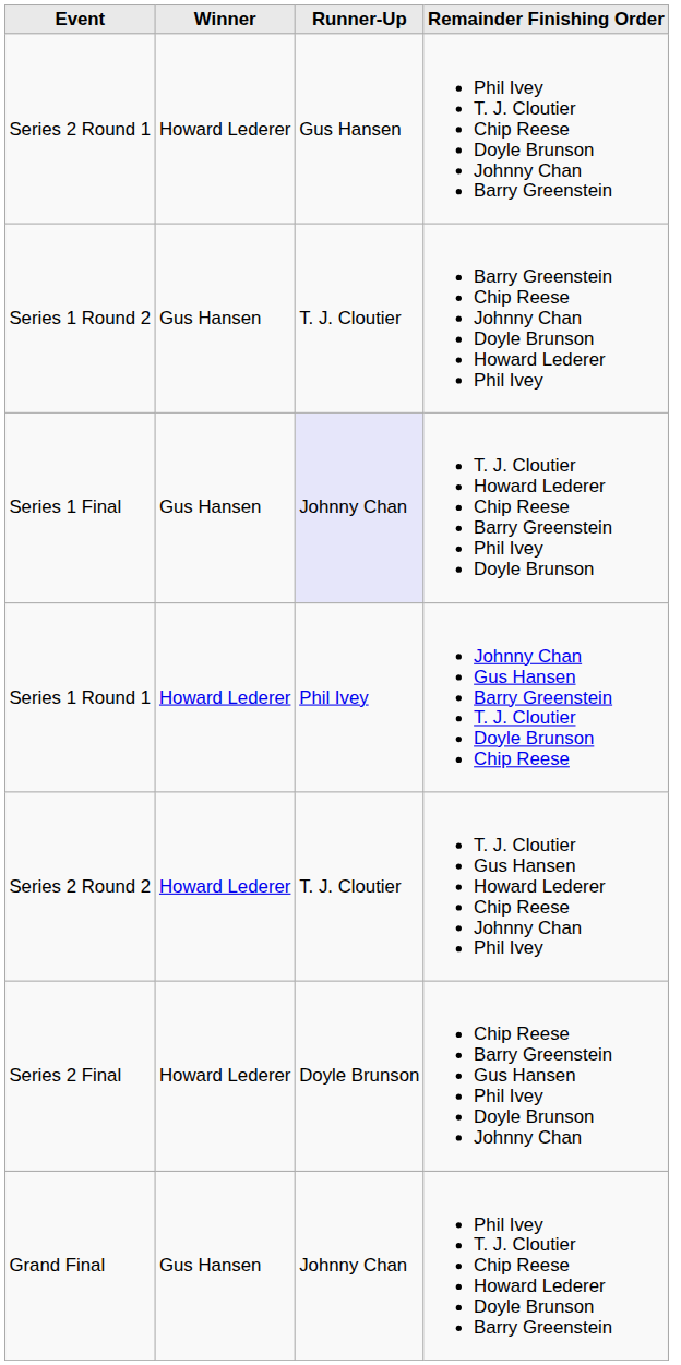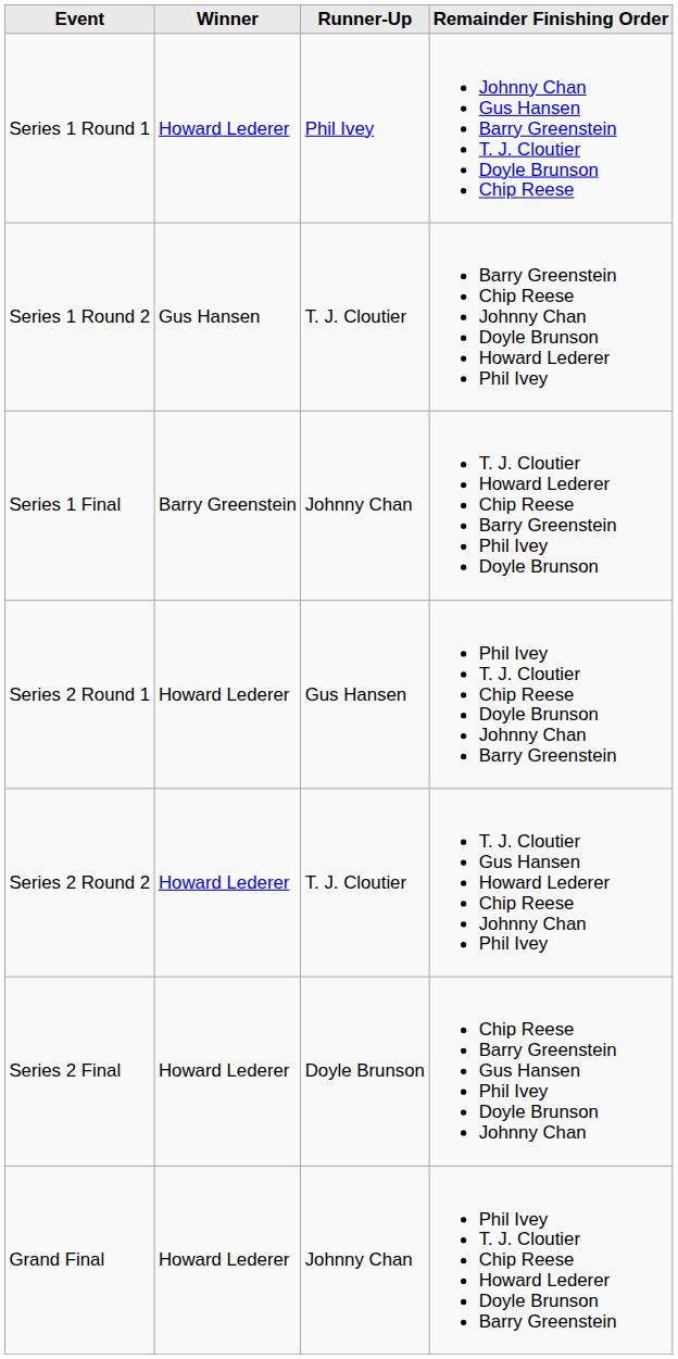rows swapped: Series 1 Round 1 <-> Series 2 Round 1
Series 1 Final | Winner: Gus Hansen -> Barry Greenstein
Series 1 Final | Runner-Up: lavender background -> no background
Grand Final | Winner: Gus Hansen -> Howard Lederer
